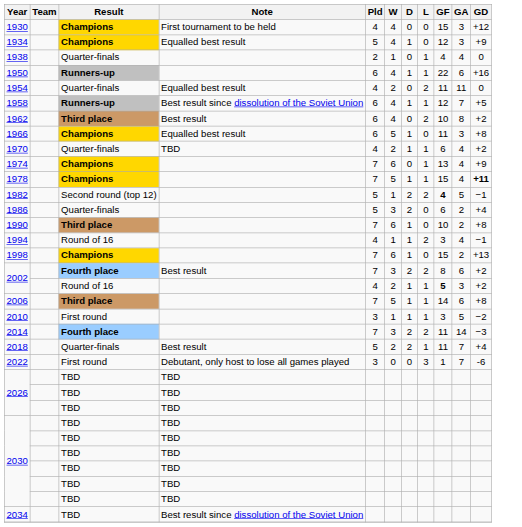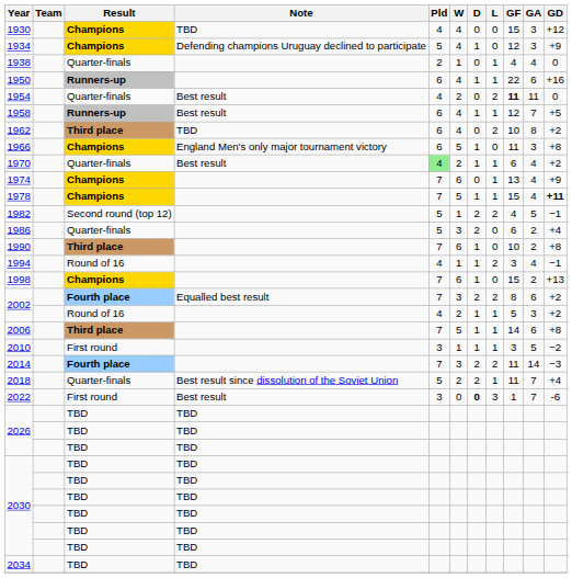1930 | Note: First tournament to be held -> TBD
1934 | Note: Equalled best result -> Defending champions Uruguay declined to participate
1954 | Note: Equalled best result -> Best result
1954 | GF: normal -> bold
1958 | Note: Best result since dissolution of the Soviet Union -> Best result
1962 | Note: Best result -> TBD
1966 | Note: Equalled best result -> England Men's only major tournament victory
1970 | Note: TBD -> Best result
1970 | Pld: no background -> lightgreen background
1982 | GF: bold -> normal
2002 / Fourth place | Note: Best result -> Equalled best result
2002 / Round of 16 | GF: bold -> normal
2018 | Note: Best result -> Best result since dissolution of the Soviet Union
2022 | Note: Debutant, only host to lose all games played -> Best result
2022 | D: normal -> bold
2034 | Note: Best result since dissolution of the Soviet Union -> TBD
